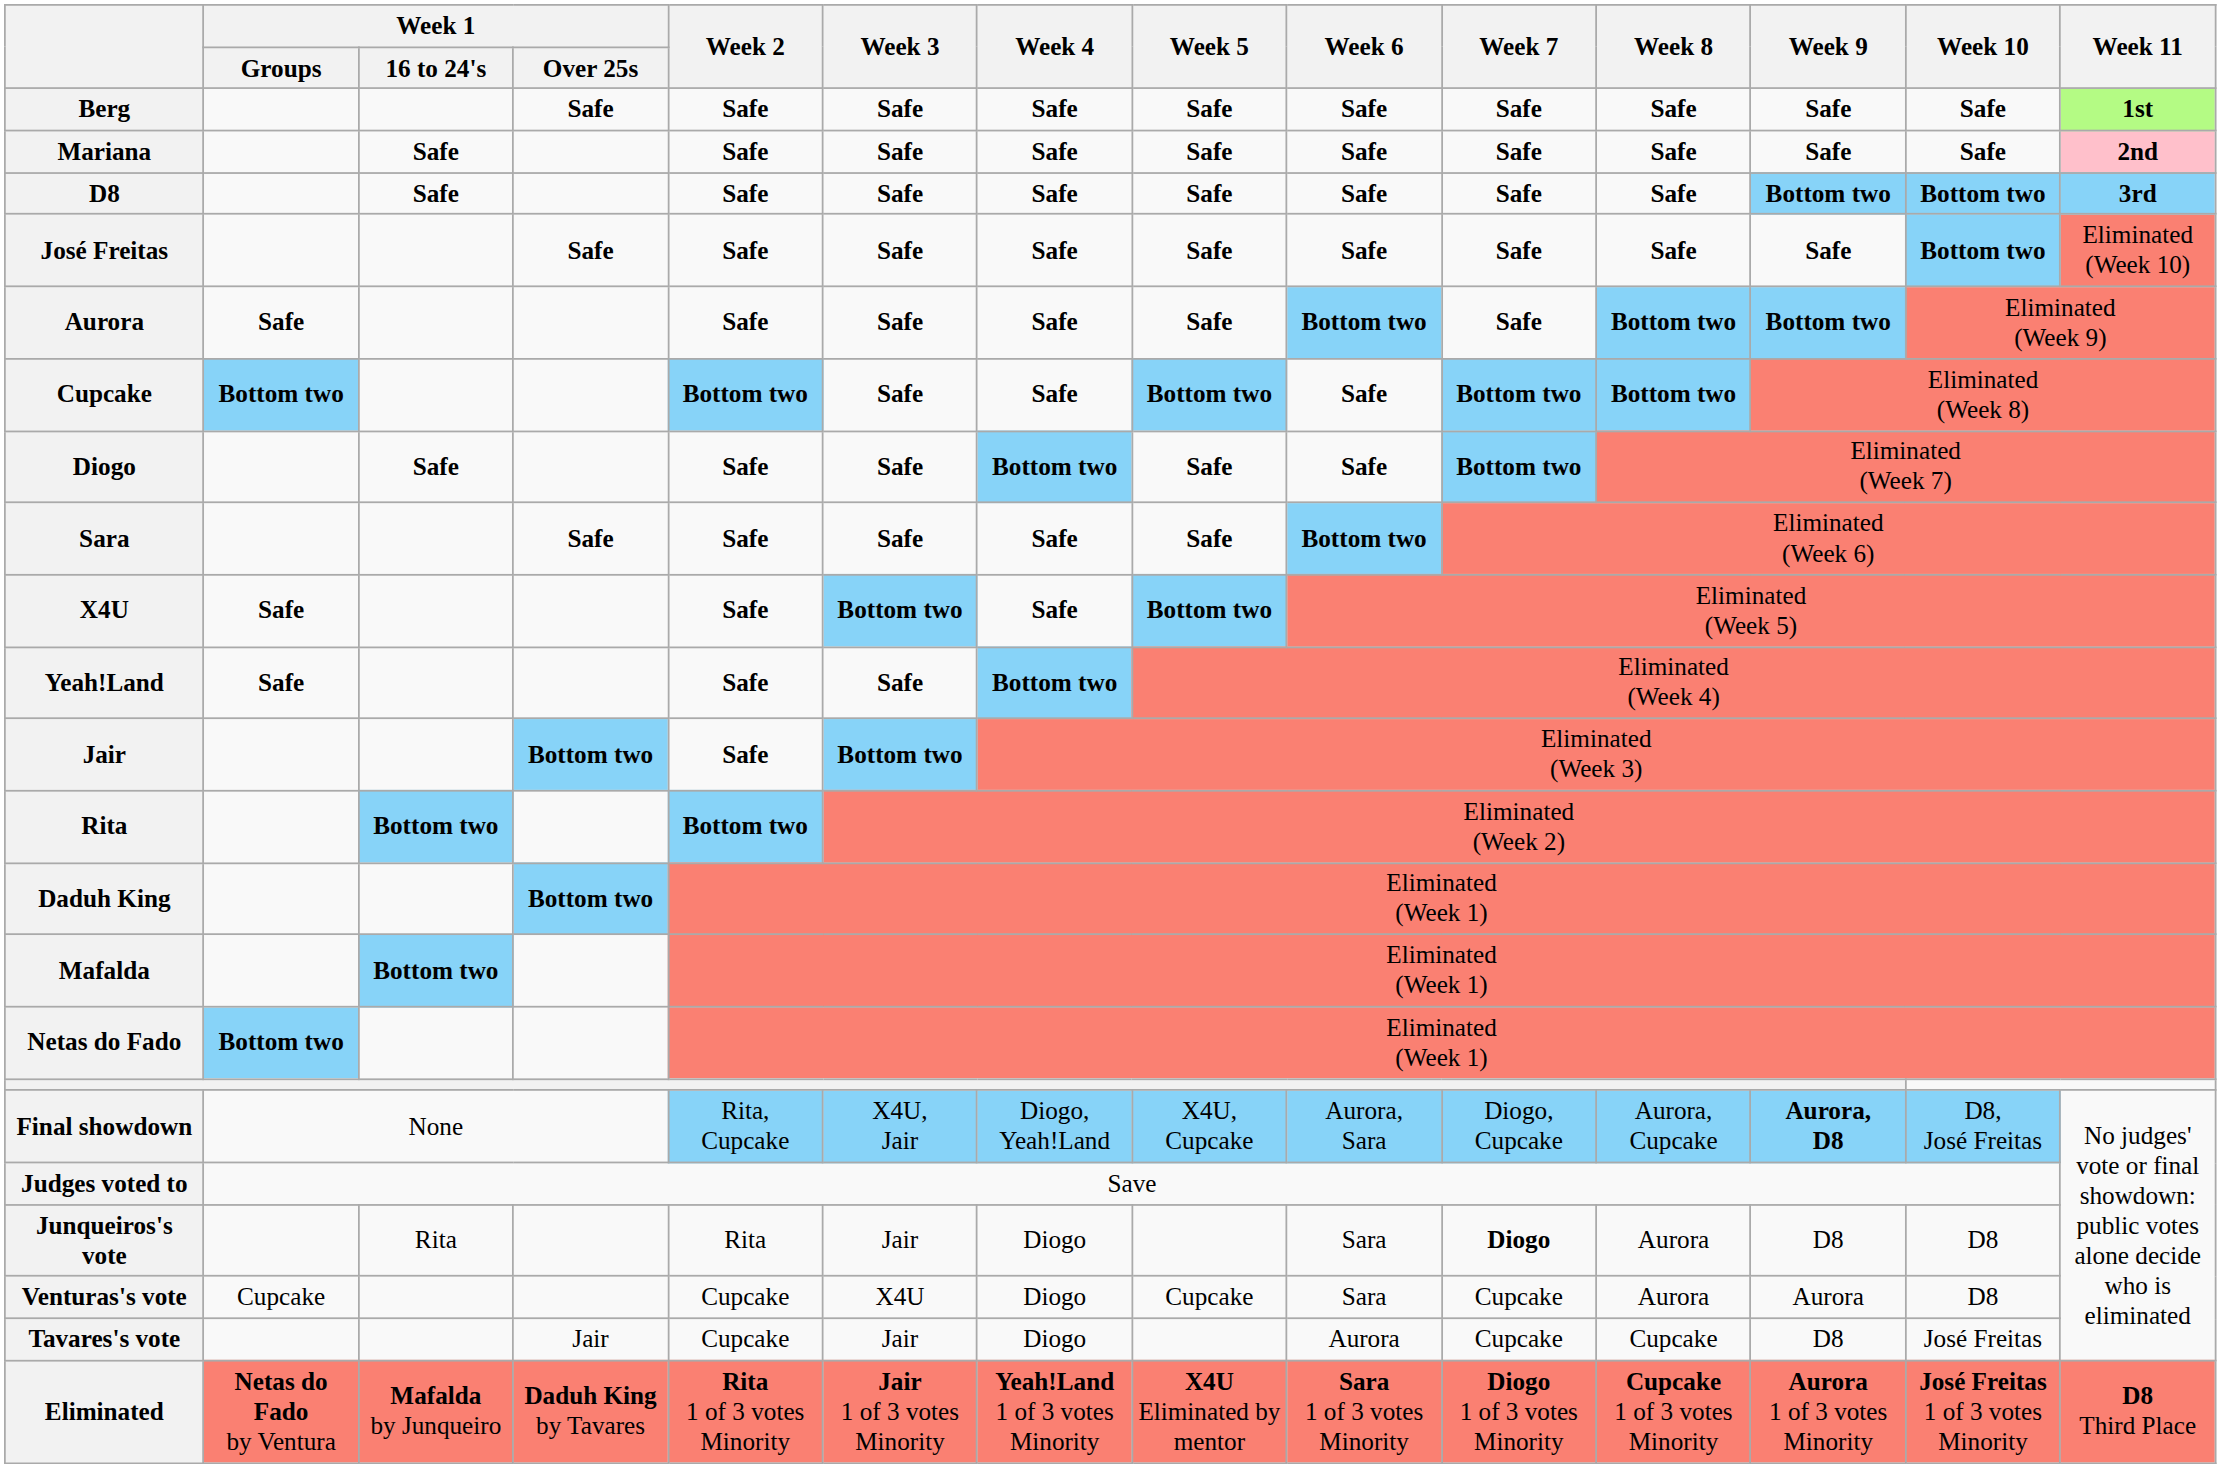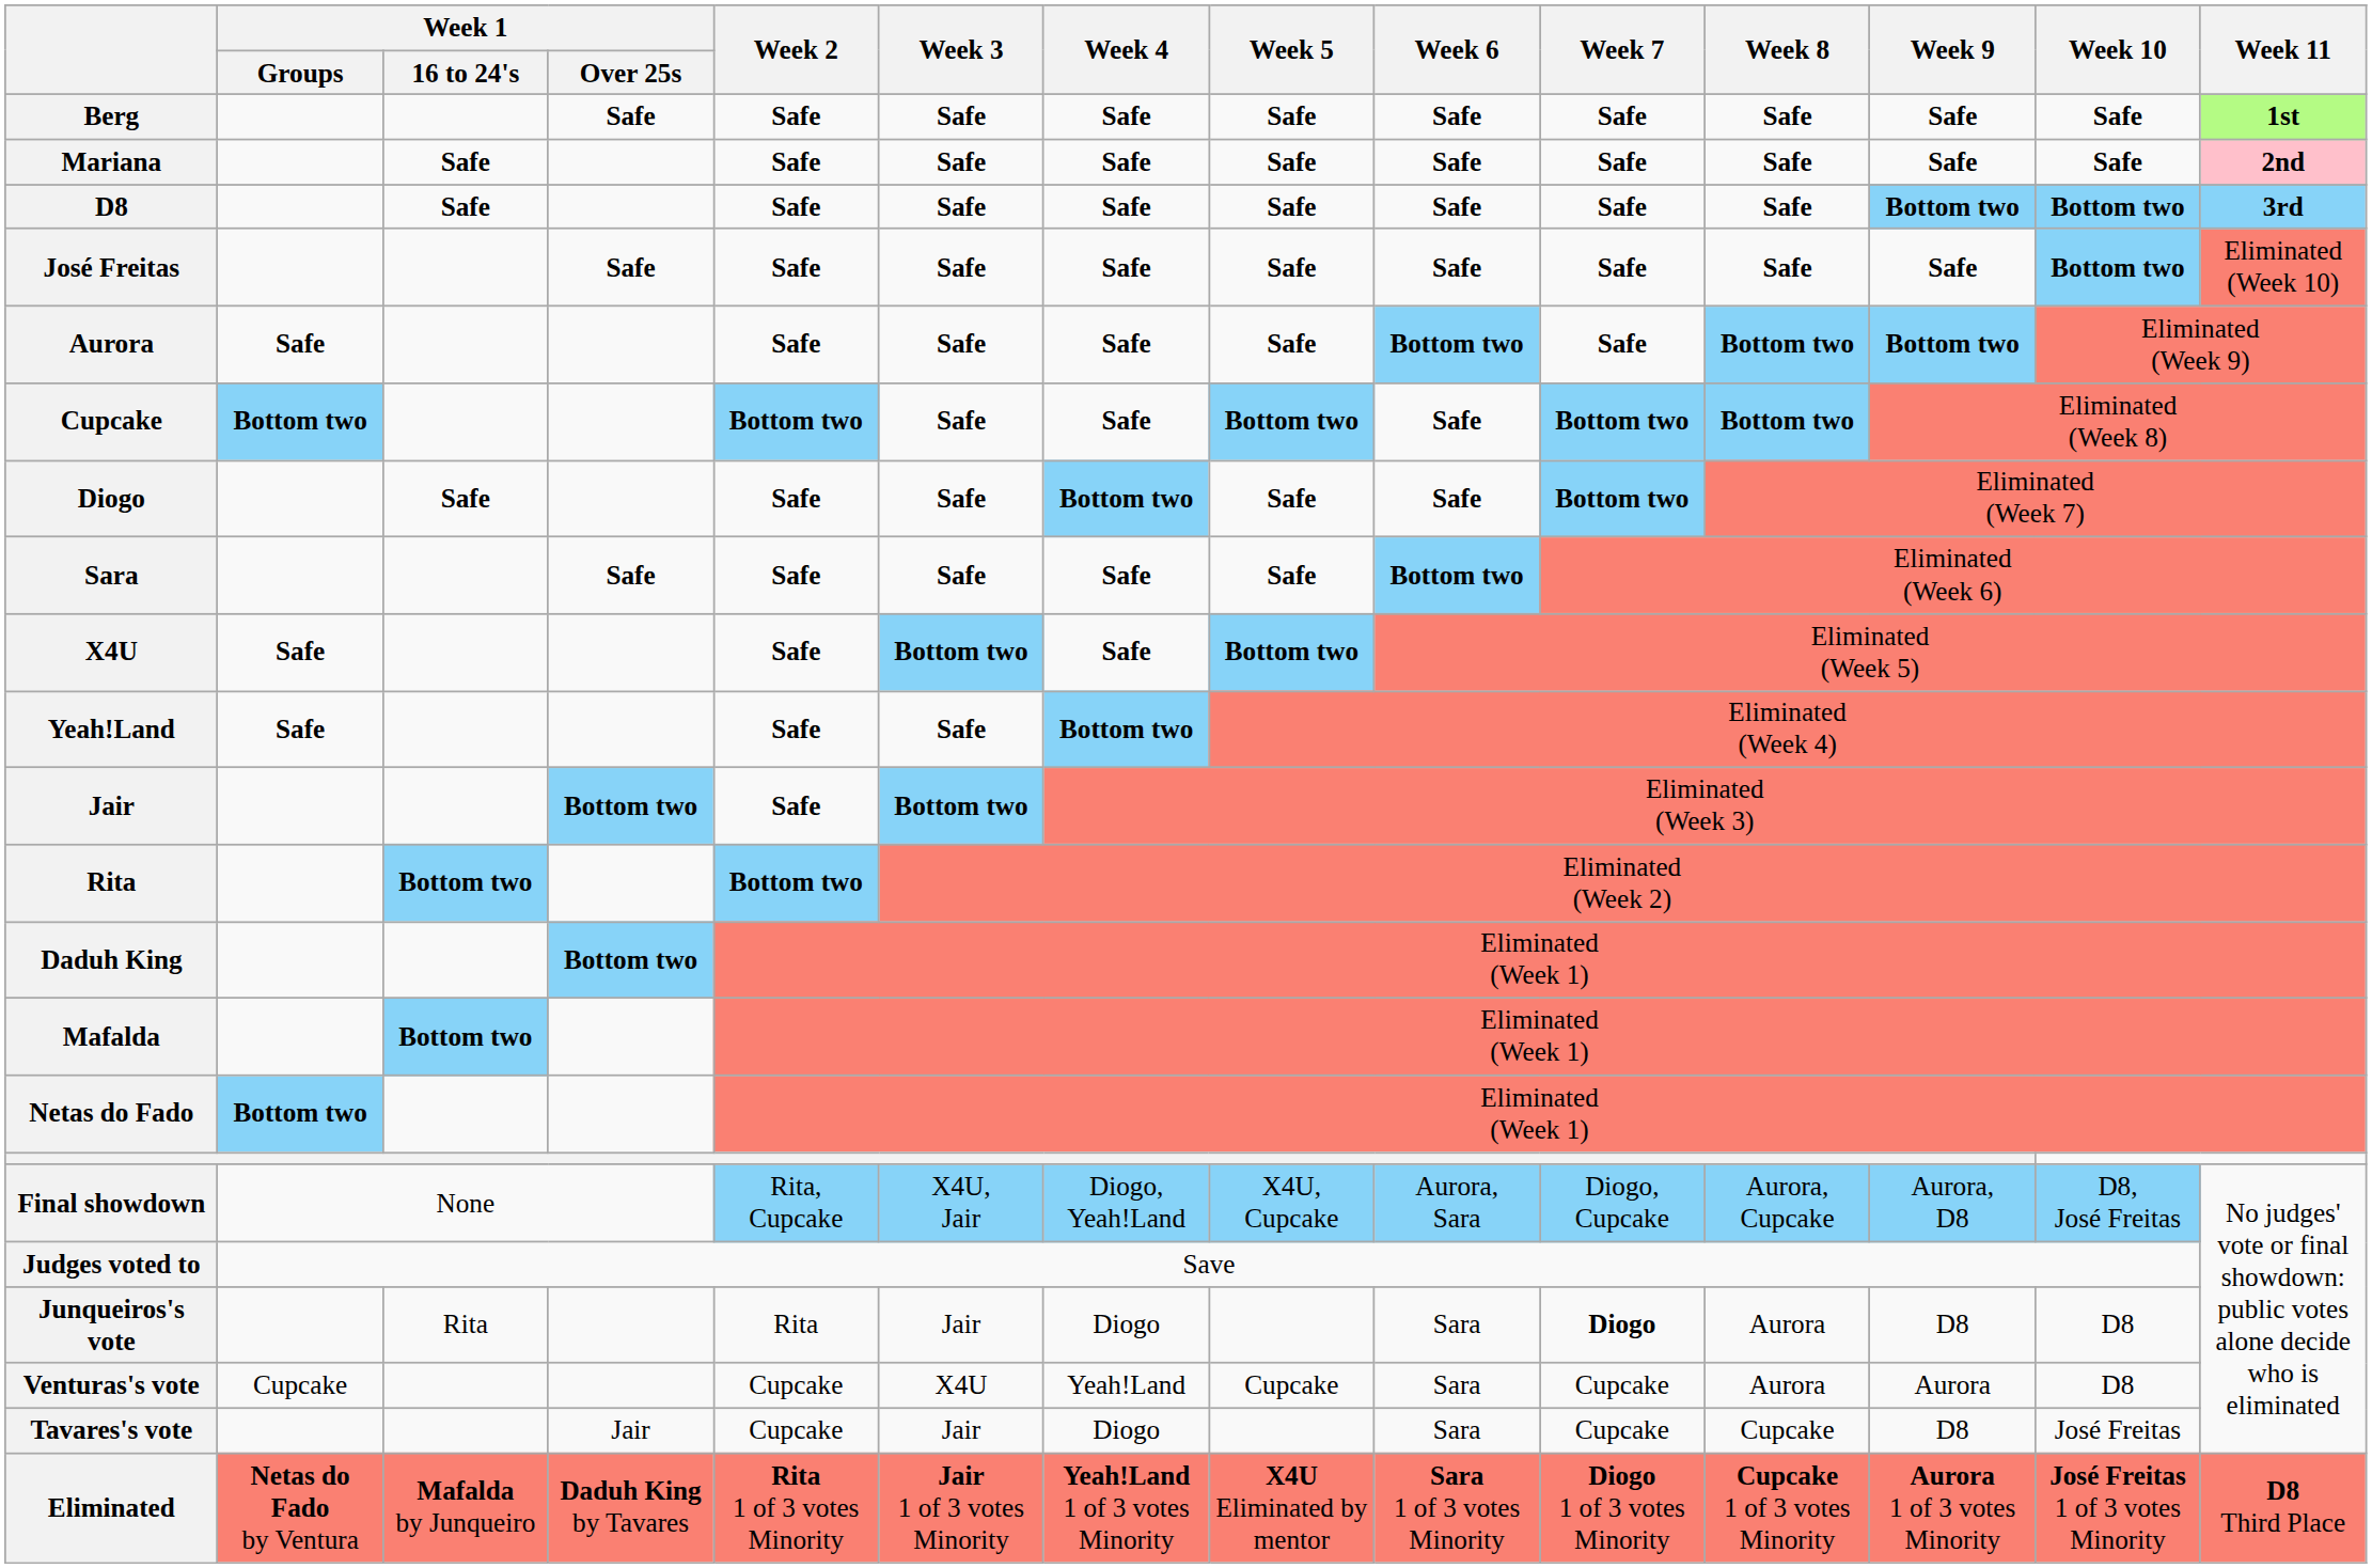Final showdown | Week 9: bold -> normal
Venturas's vote | Week 4: Diogo -> Yeah!Land
Tavares's vote | Week 6: Aurora -> Sara
